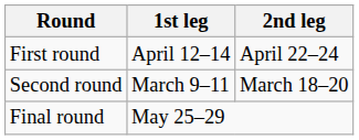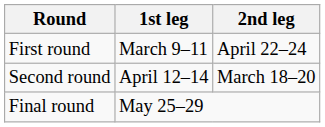First round | 1st leg: April 12–14 -> March 9–11
Second round | 1st leg: March 9–11 -> April 12–14
